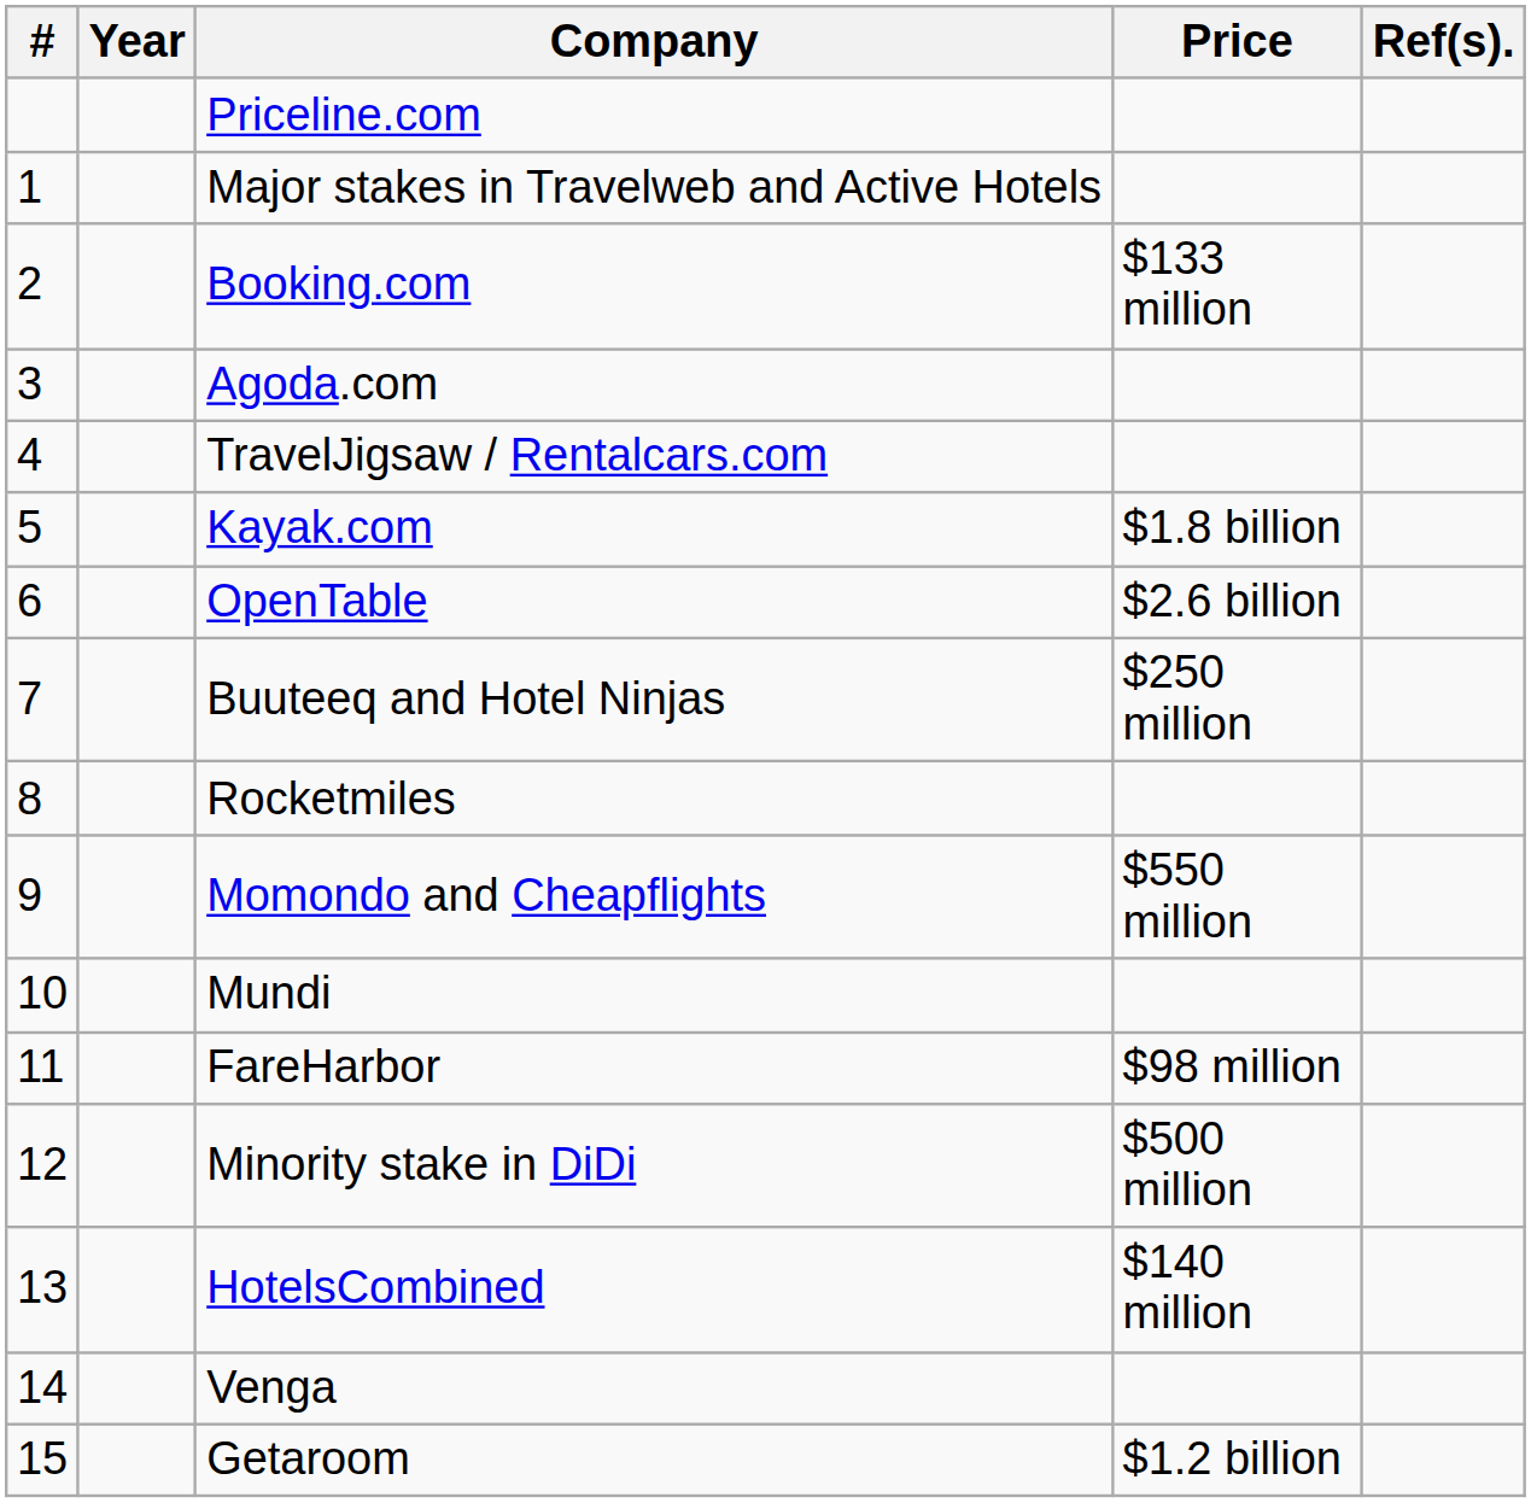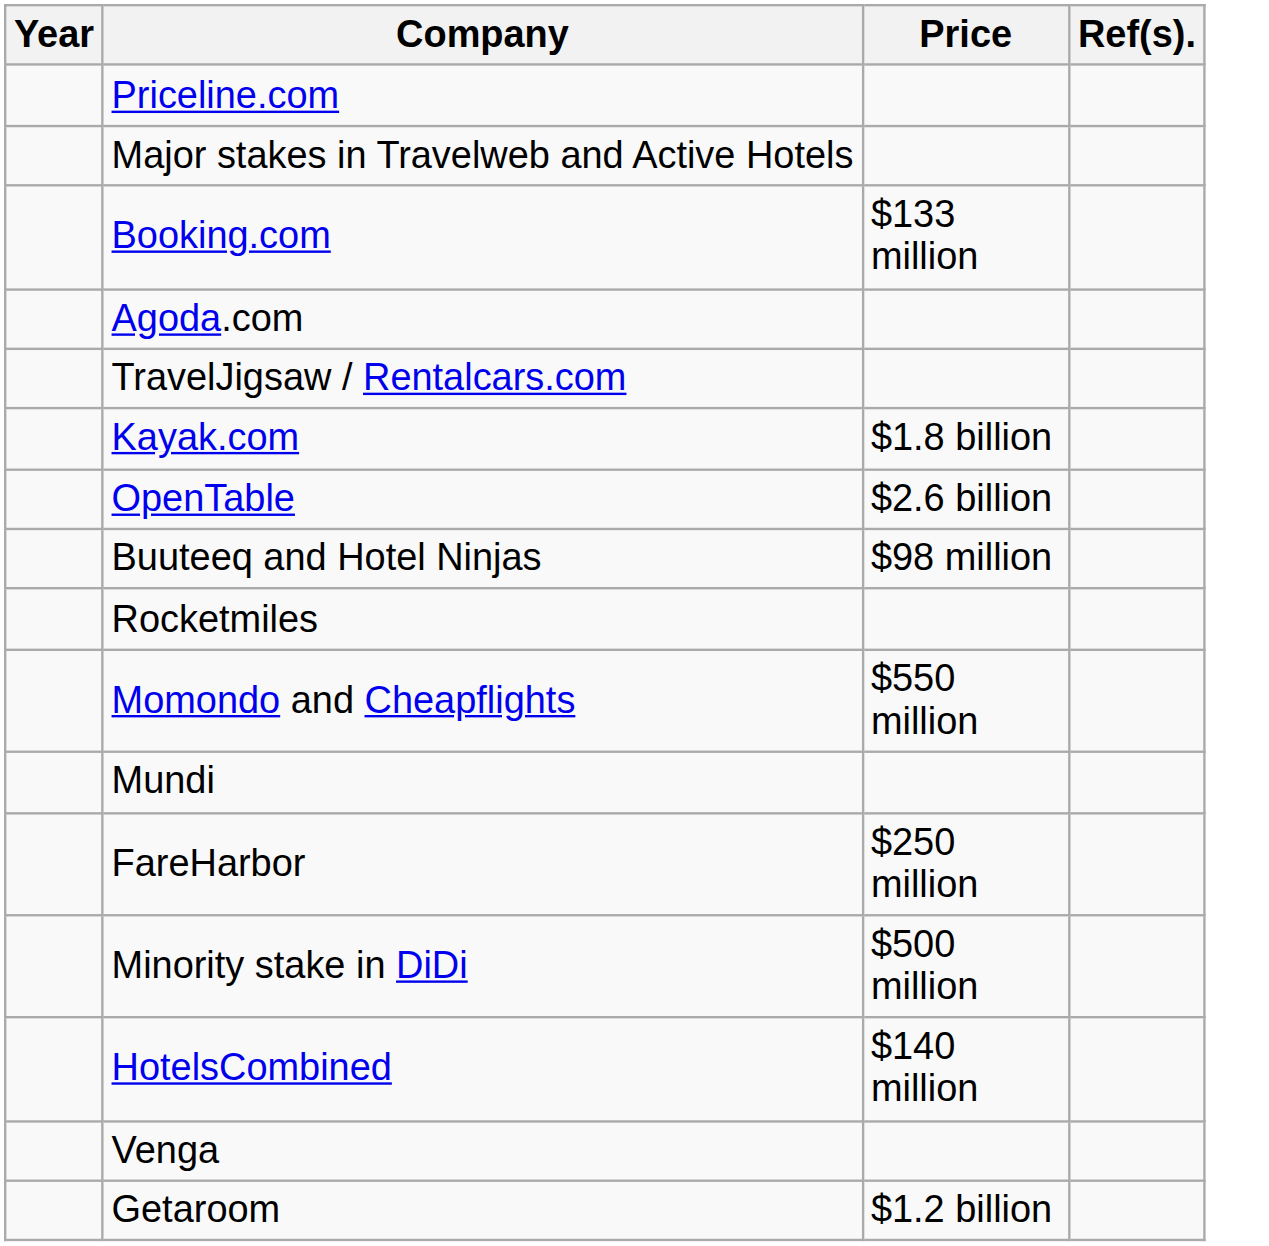- column: # | 1 | 2 | 3 | 4 | 5 | 6 | 7 | 8 | 9 | 10 | 11 | 12 | 13 | 14 | 15
Buuteeq and Hotel Ninjas | Price: $250 million -> $98 million
FareHarbor | Price: $98 million -> $250 million
